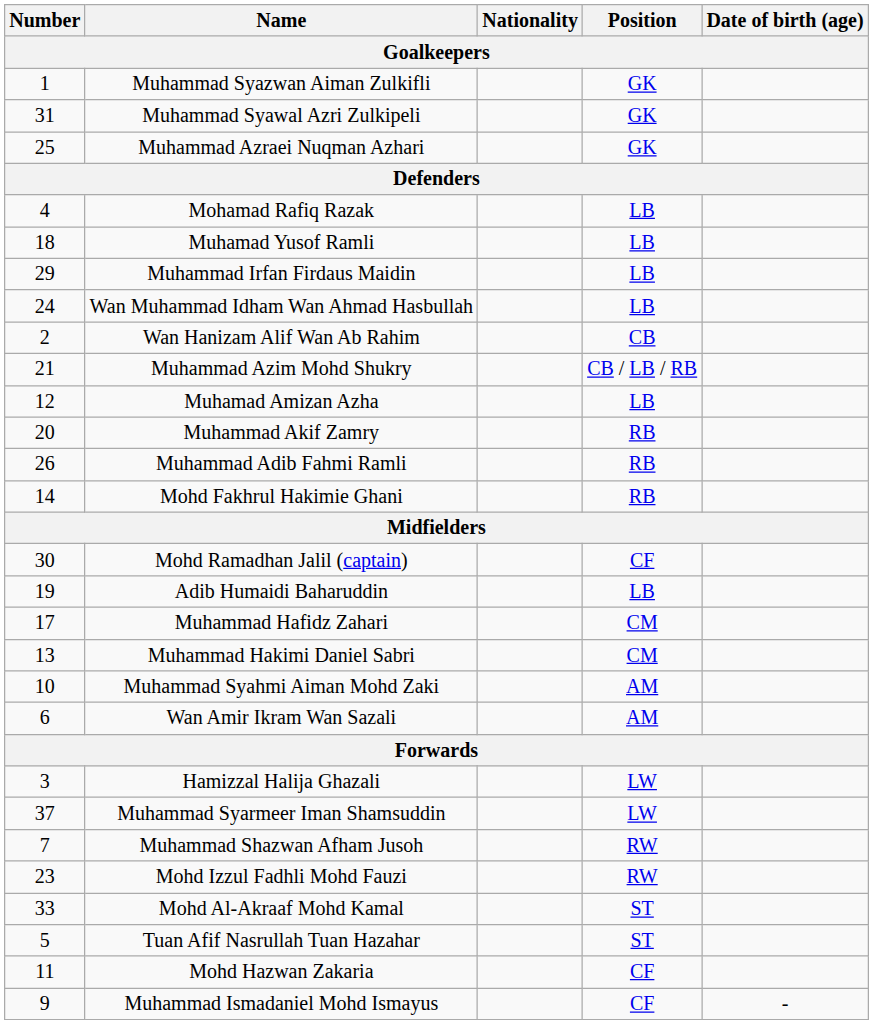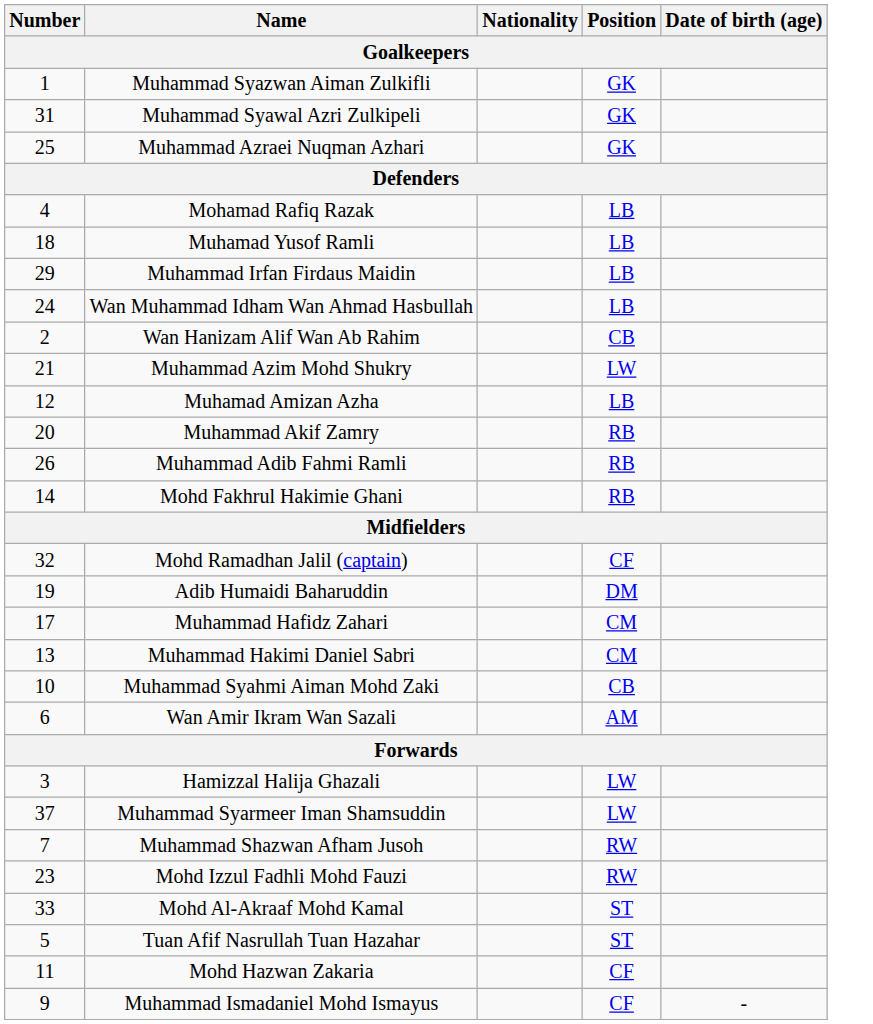Muhammad Azim Mohd Shukry | Position: CB / LB / RB -> LW
Mohd Ramadhan Jalil (captain) | Number: 30 -> 32
Adib Humaidi Baharuddin | Position: LB -> DM
Muhammad Syahmi Aiman Mohd Zaki | Position: AM -> CB
